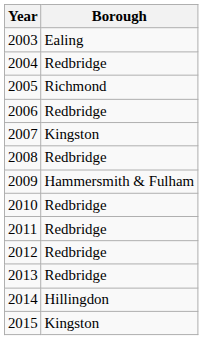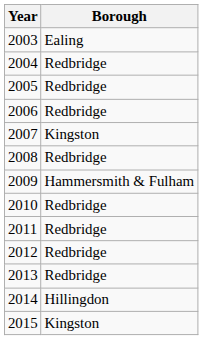2005 | Borough: Richmond -> Redbridge
